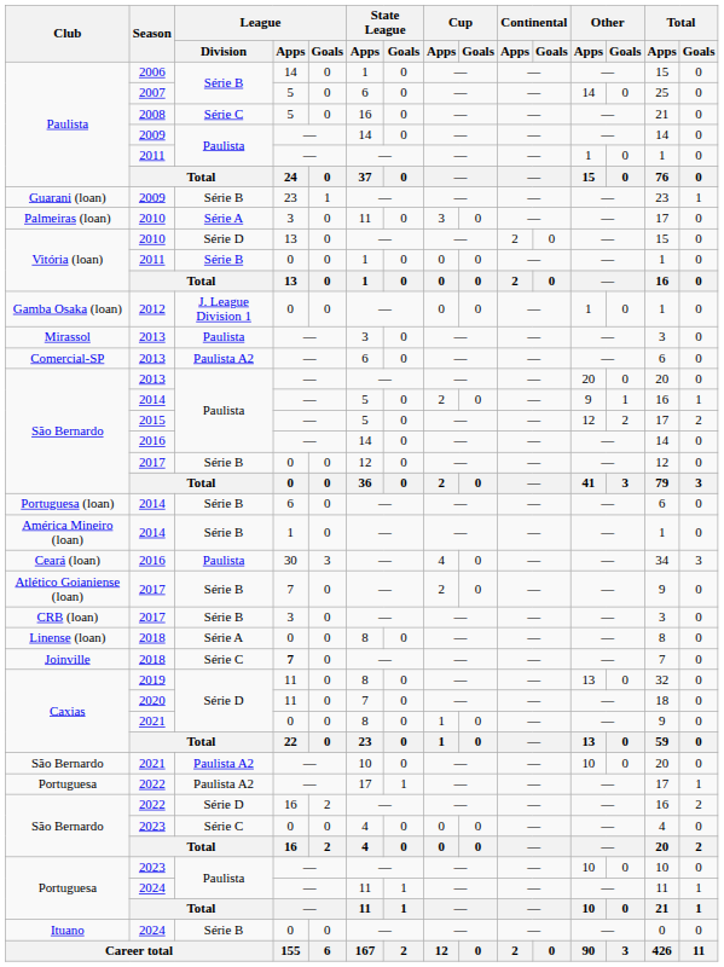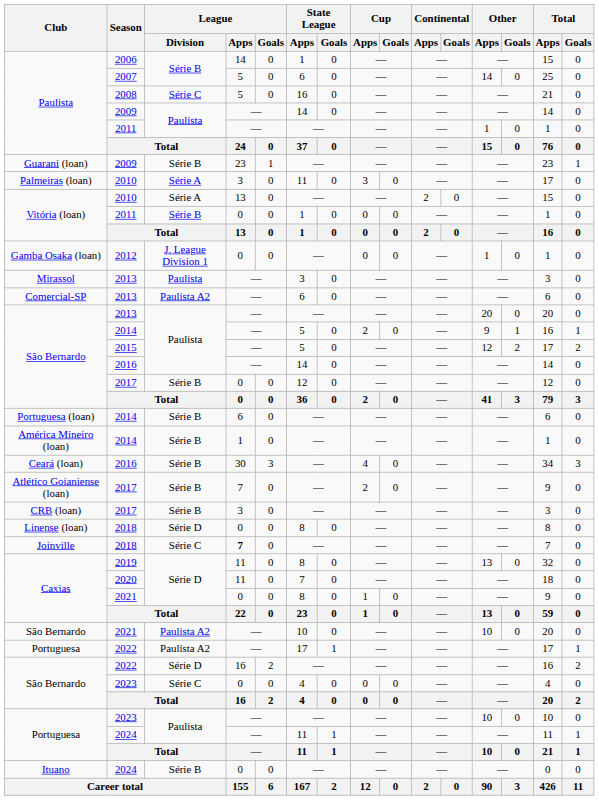Vitória (loan) / 2010 | League / Division: Série D -> Série A
Ceará (loan) / 2016 | League / Division: Paulista -> Série B
Linense (loan) / 2018 | League / Division: Série A -> Série D
